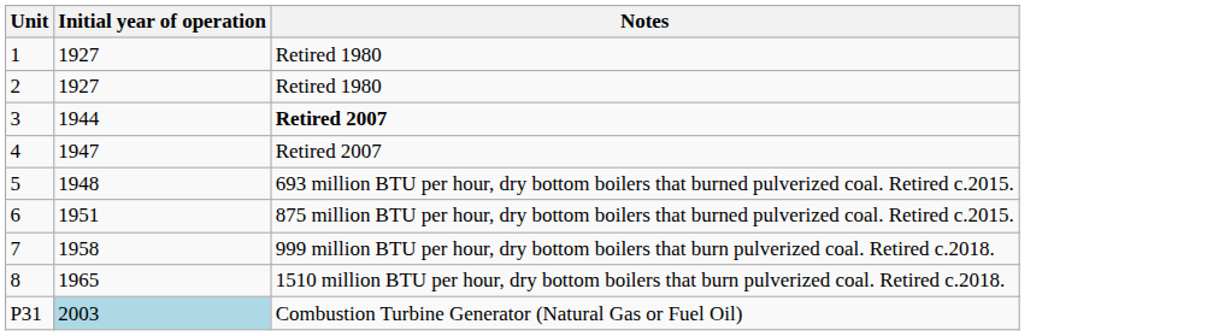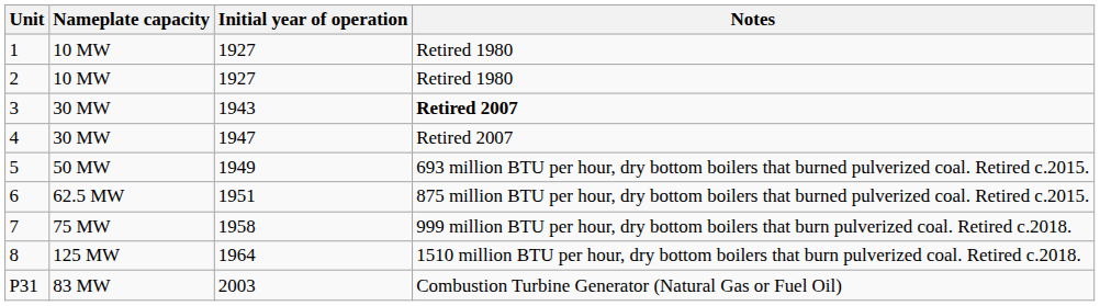+ column: Nameplate capacity | 10 MW | 10 MW | 30 MW | 30 MW | 50 MW | 62.5 MW | 75 MW | 125 MW | 83 MW
3 | Initial year of operation: 1944 -> 1943
5 | Initial year of operation: 1948 -> 1949
8 | Initial year of operation: 1965 -> 1964
P31 | Initial year of operation: lightblue background -> no background
